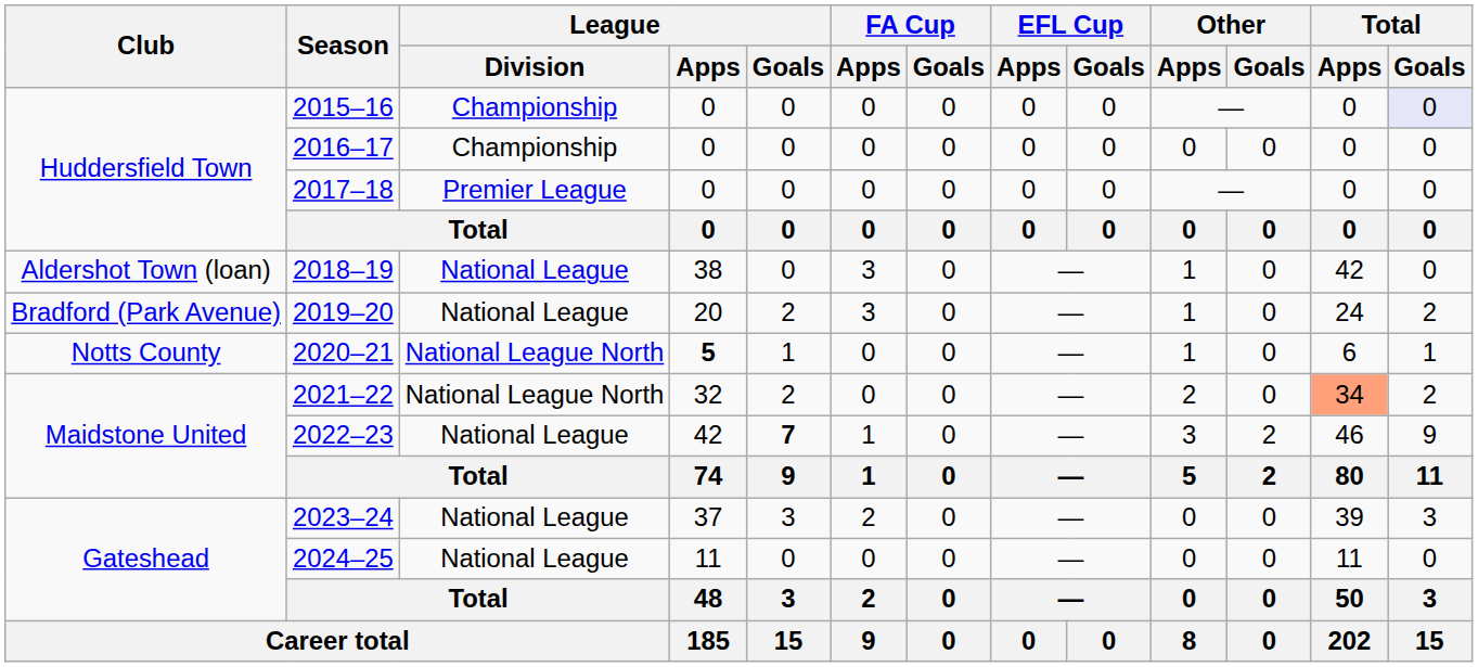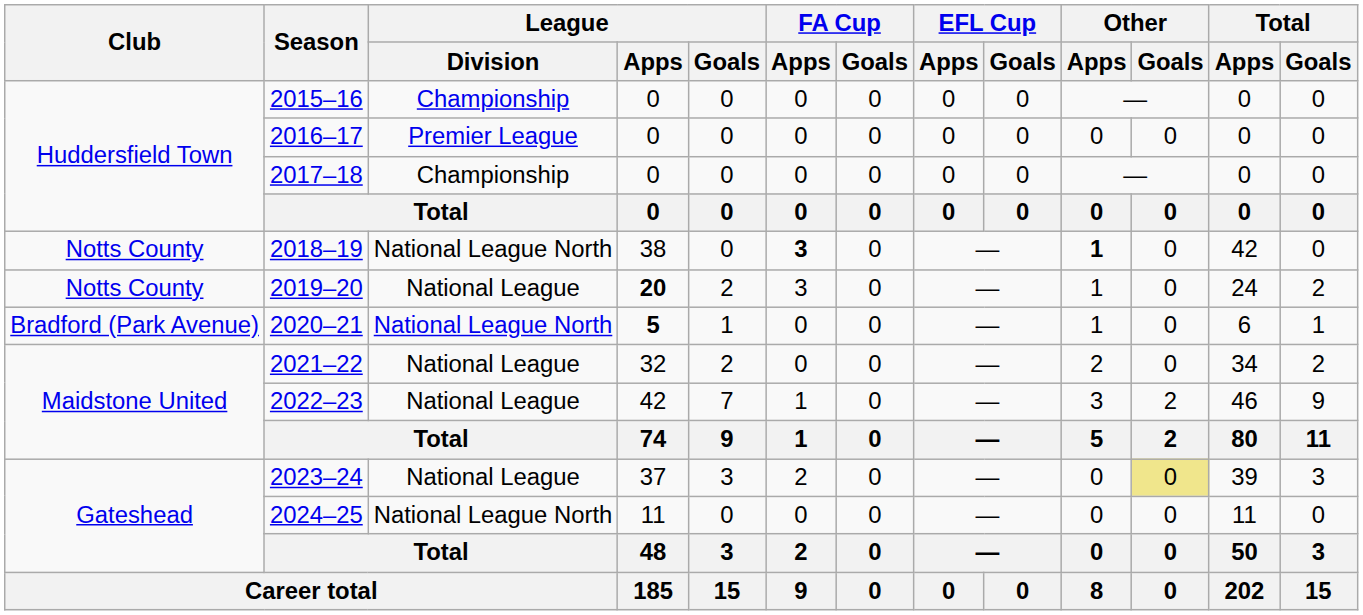2015–16 | Total / Goals: lavender background -> no background
2016–17 | League / Division: Championship -> Premier League
2017–18 | League / Division: Premier League -> Championship
2018–19 | Club: Aldershot Town (loan) -> Notts County
2018–19 | League / Division: National League -> National League North
2018–19 | FA Cup / Apps: normal -> bold
2018–19 | Other / Apps: normal -> bold
2019–20 | Club: Bradford (Park Avenue) -> Notts County
2019–20 | League / Apps: normal -> bold
2020–21 | Club: Notts County -> Bradford (Park Avenue)
2021–22 | League / Division: National League North -> National League
2021–22 | Total / Apps: lightsalmon background -> no background
2022–23 | League / Goals: bold -> normal
2023–24 | Other / Goals: no background -> khaki background
2024–25 | League / Division: National League -> National League North
